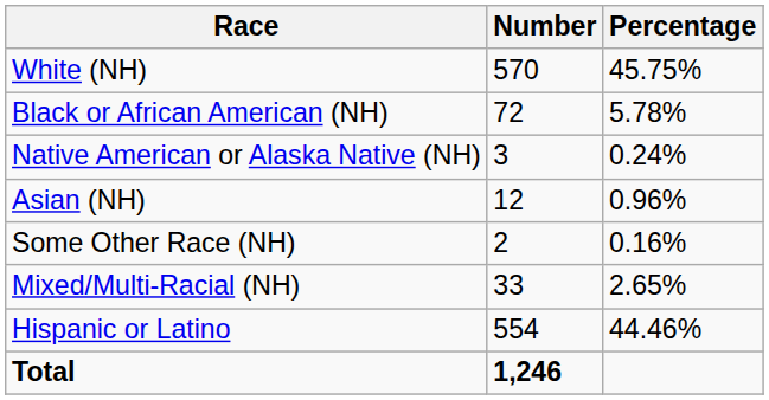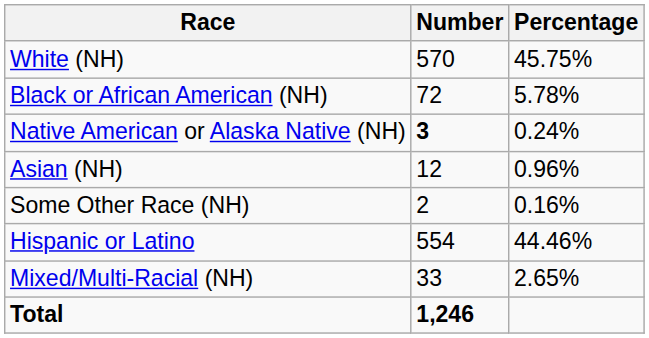Native American or Alaska Native (NH) | Number: normal -> bold
rows swapped: Mixed/Multi-Racial (NH) <-> Hispanic or Latino
